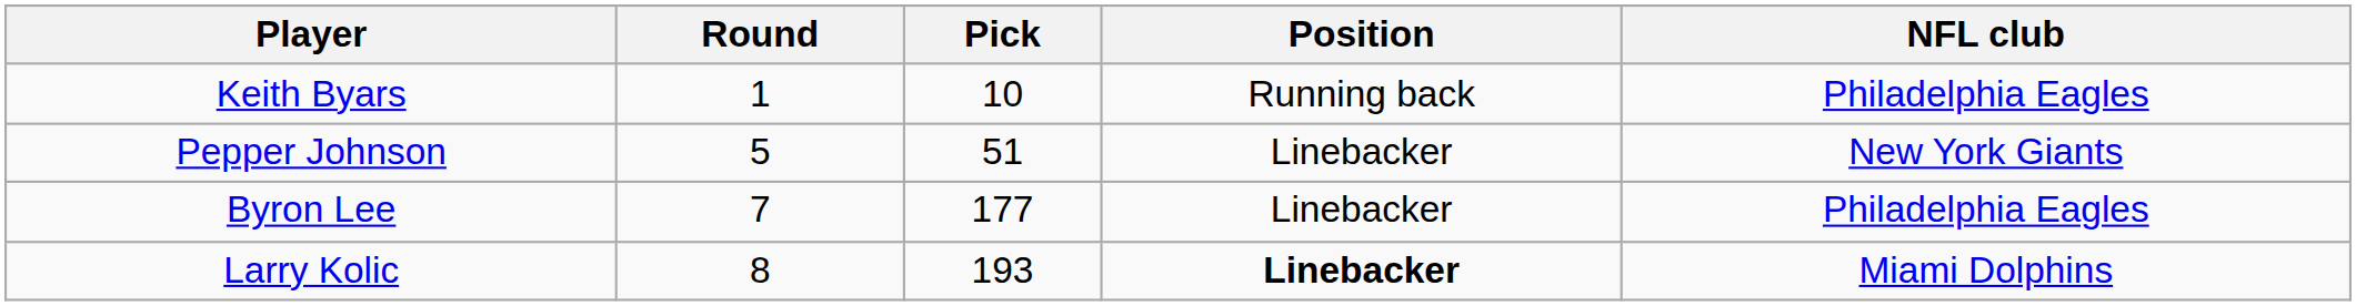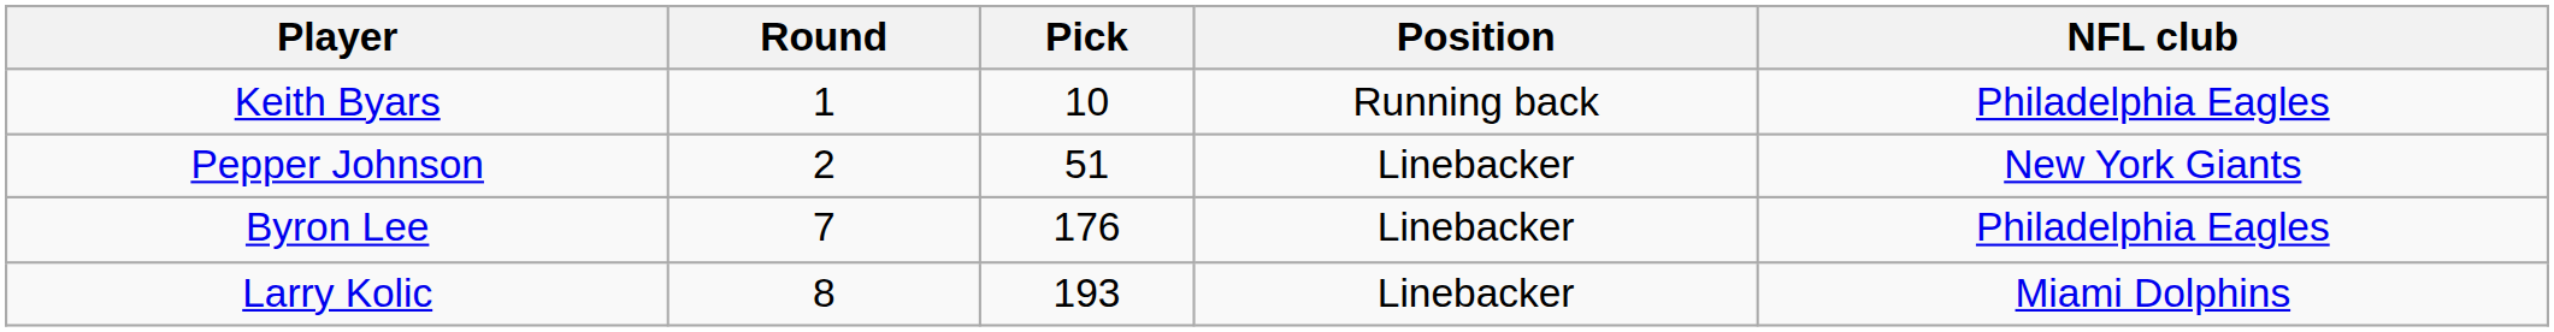Pepper Johnson | Round: 5 -> 2
Byron Lee | Pick: 177 -> 176
Larry Kolic | Position: bold -> normal
